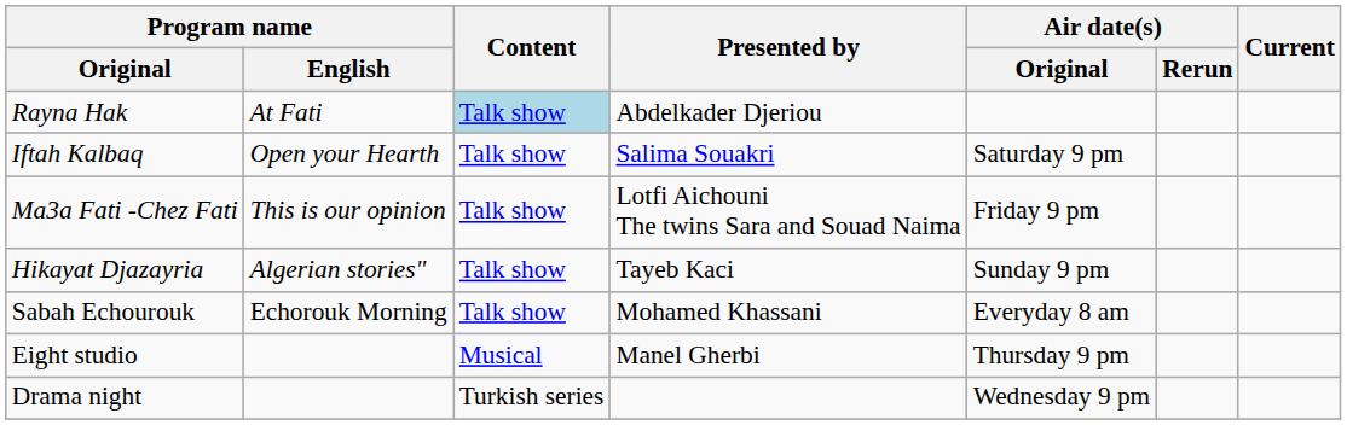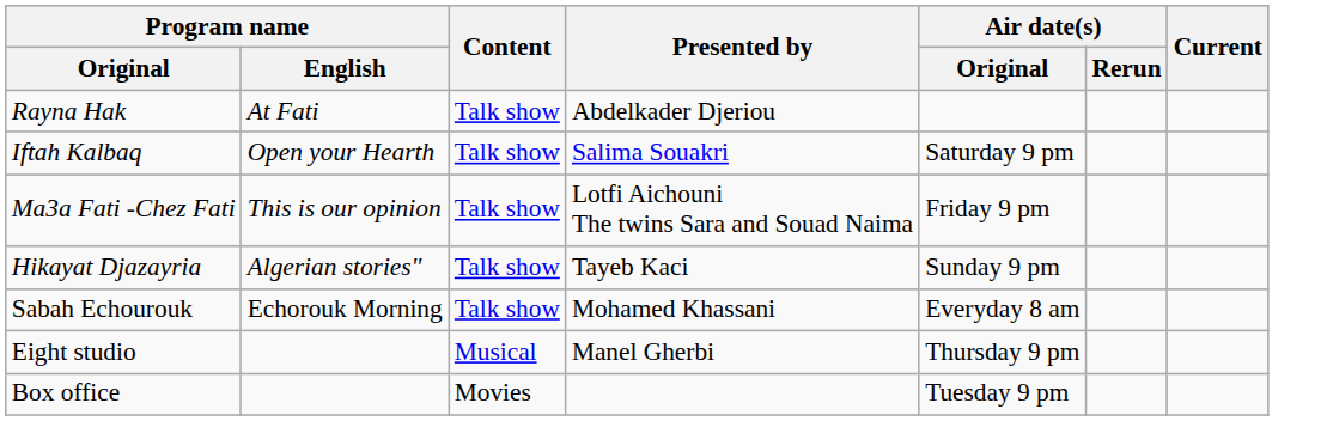Rayna Hak | Content: lightblue background -> no background
- row: Drama night | Turkish series | Wednesday 9 pm
+ row: Box office | Movies | Tuesday 9 pm
